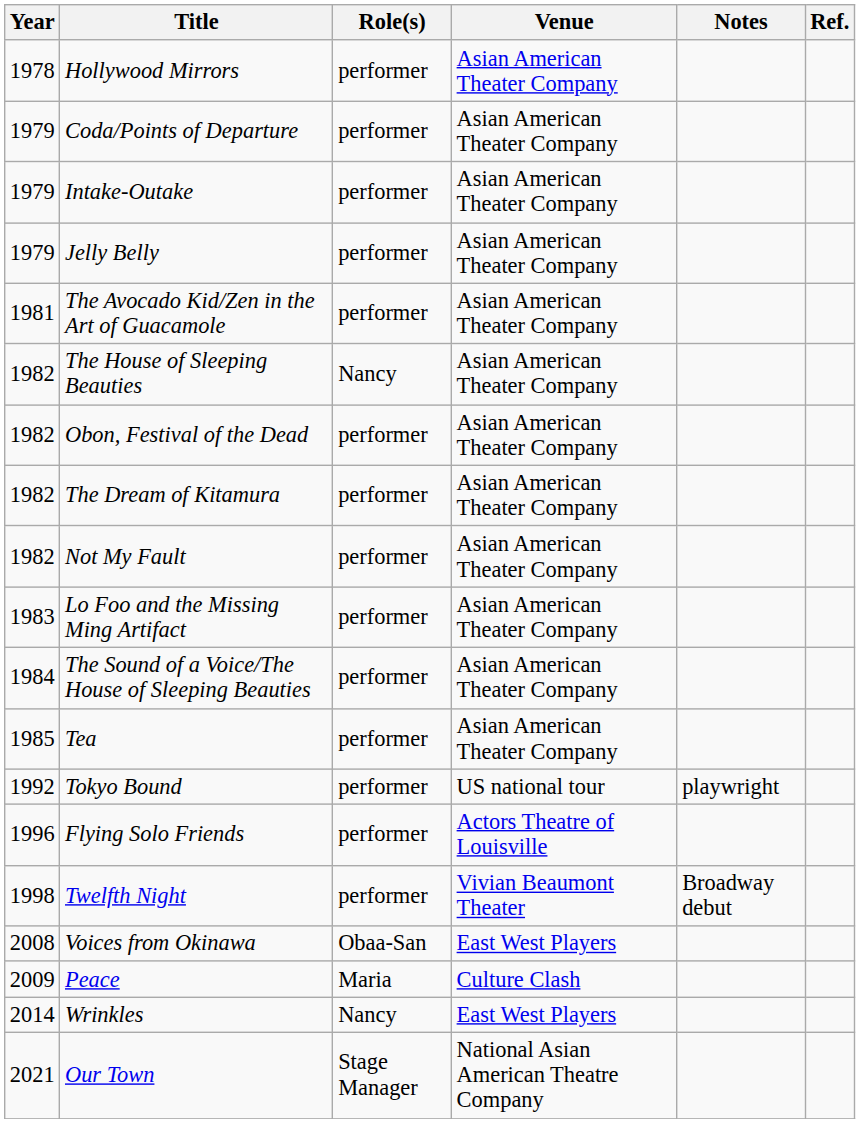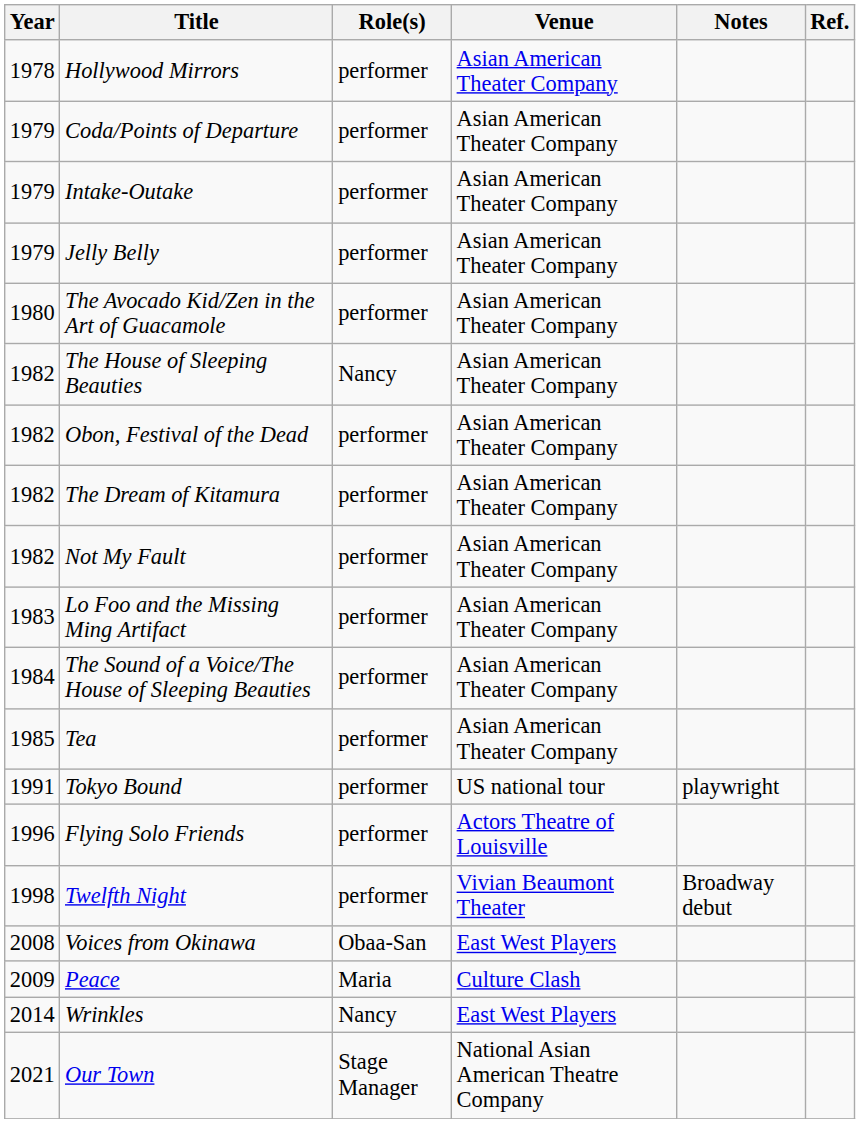The Avocado Kid/Zen in the Art of Guacamole | Year: 1981 -> 1980
Tokyo Bound | Year: 1992 -> 1991
